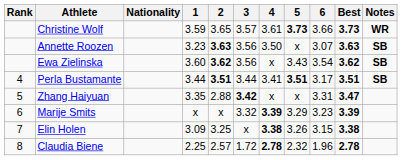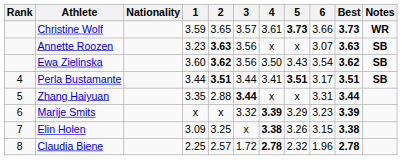Annette Roozen | 4: 3.50 -> x
Ewa Zielinska | 4: x -> 3.50
Zhang Haiyuan | 3: 3.42 -> 3.44
Zhang Haiyuan | Best: 3.47 -> 3.44
